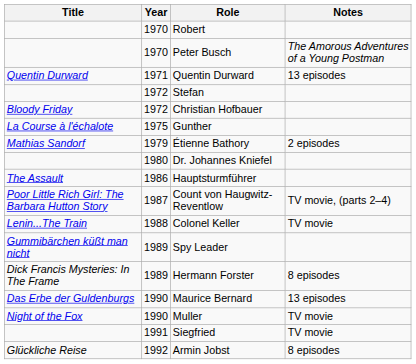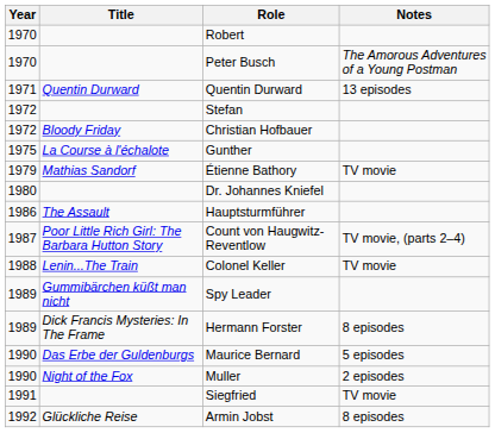columns swapped: Year <-> Title
Étienne Bathory | Notes: 2 episodes -> TV movie
Maurice Bernard | Notes: 13 episodes -> 5 episodes
Muller | Notes: TV movie -> 2 episodes
